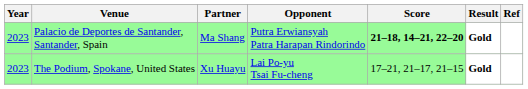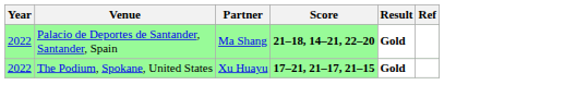- column: Opponent | Putra Erwiansyah Patra Harapan Rindorindo | Lai Po-yu Tsai Fu-cheng
Palacio de Deportes de Santander, Santander, Spain | Year: 2023 -> 2022
The Podium, Spokane, United States | Year: 2023 -> 2022
The Podium, Spokane, United States | Score: normal -> bold
